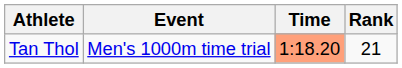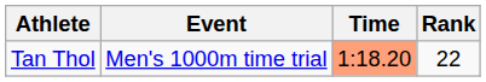Tan Thol | Rank: 21 -> 22
